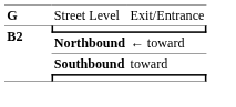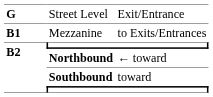+ row: B1 | Mezzanine | to Exits/Entrances
